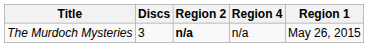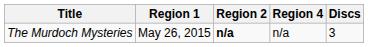columns swapped: Region 1 <-> Discs
